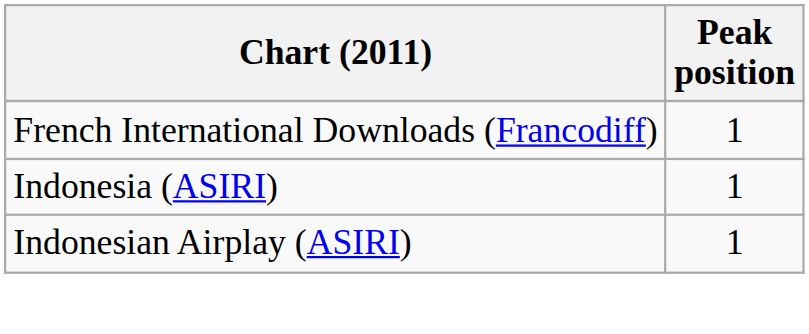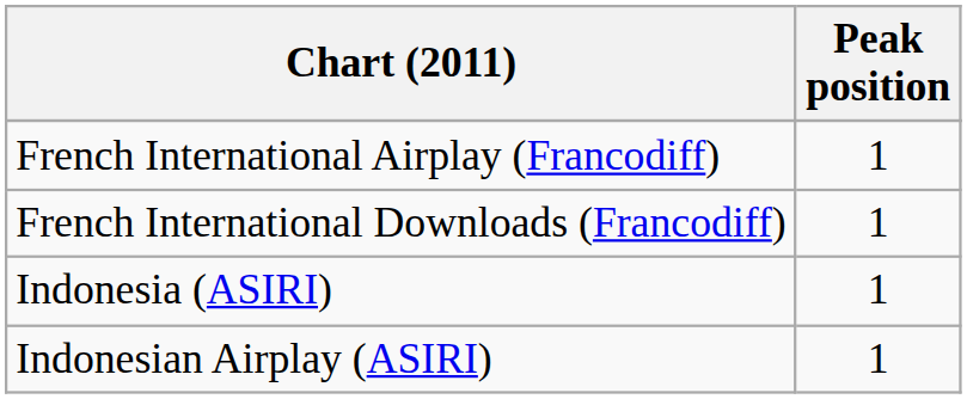+ row: French International Airplay (Francodiff) | 1
